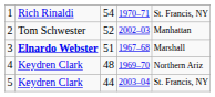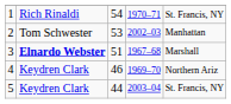2 | column 3: 52 -> 53
4 | column 3: 48 -> 46
